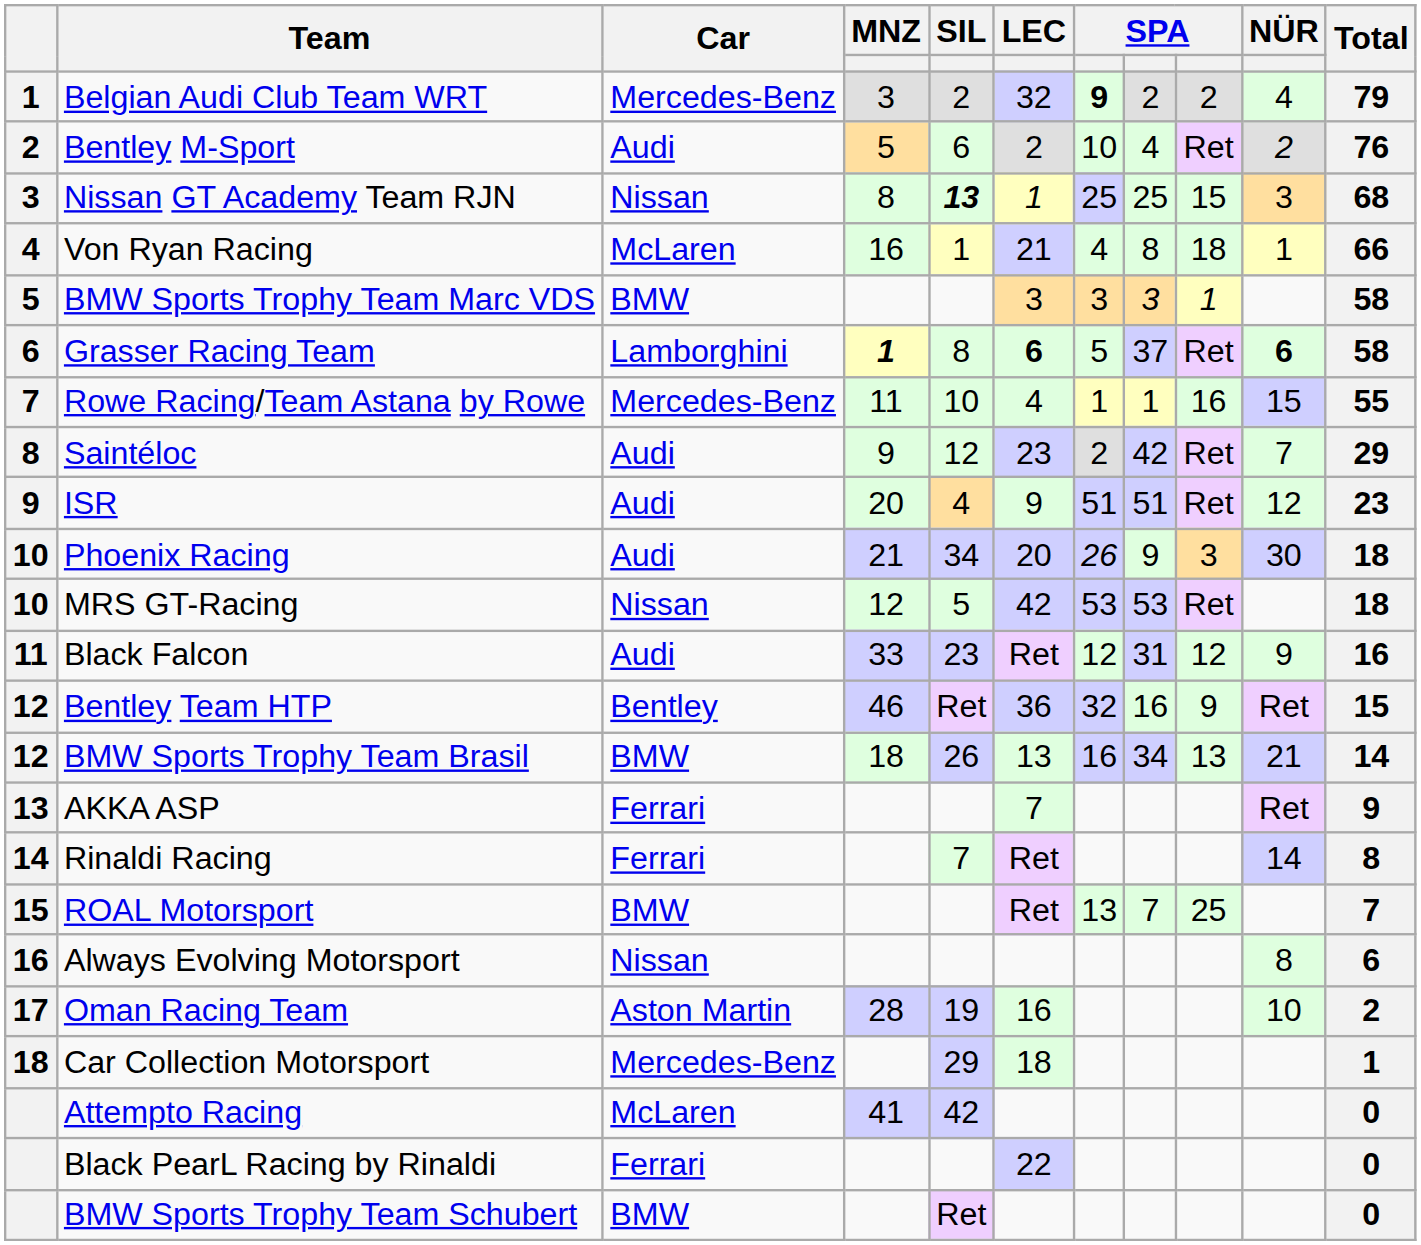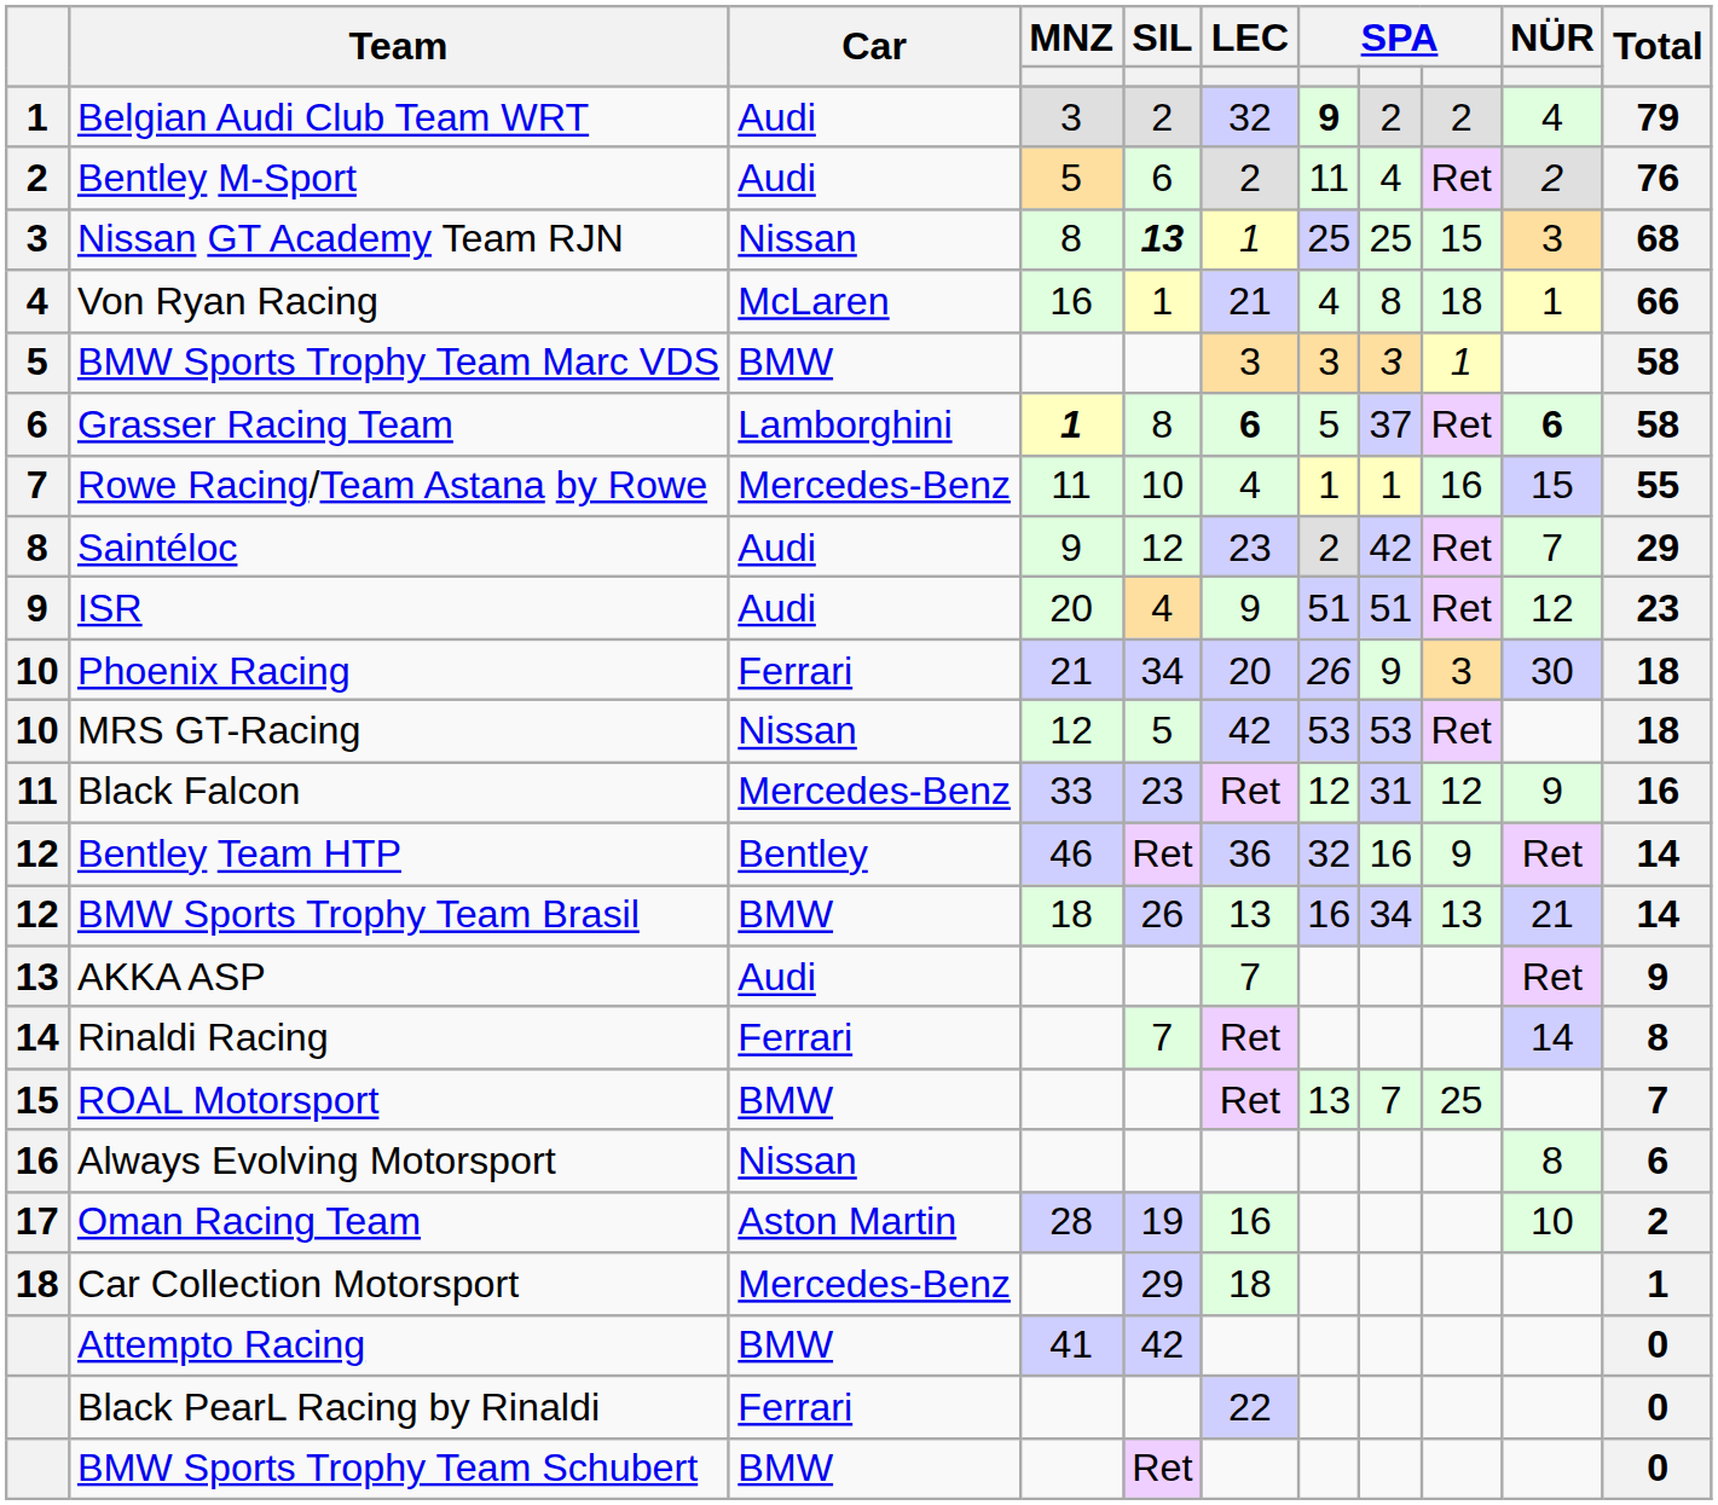Belgian Audi Club Team WRT | Car: Mercedes-Benz -> Audi
Bentley M-Sport | column 7: 10 -> 11
Phoenix Racing | Car: Audi -> Ferrari
Black Falcon | Car: Audi -> Mercedes-Benz
Bentley Team HTP | Total: 15 -> 14
AKKA ASP | Car: Ferrari -> Audi
Attempto Racing | Car: McLaren -> BMW
